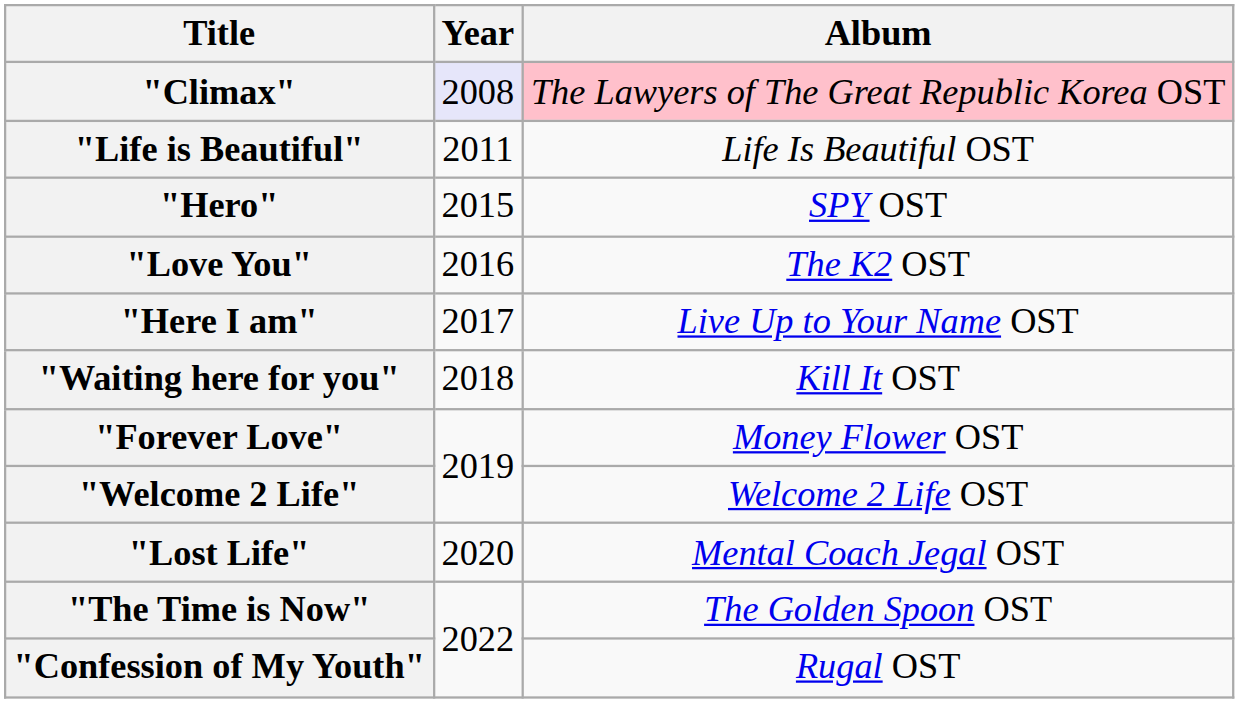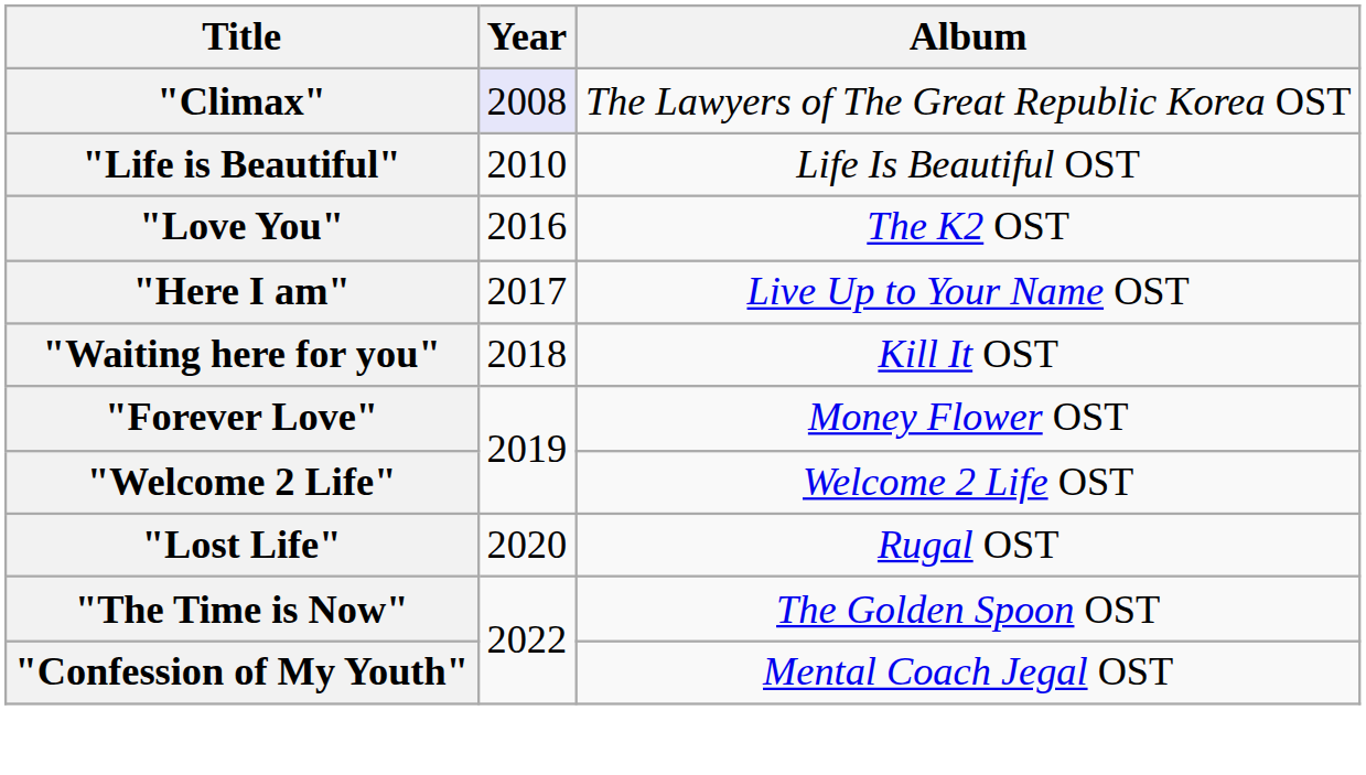"Climax" | Album: pink background -> no background
"Life is Beautiful" | Year: 2011 -> 2010
- row: "Hero" | 2015 | SPY OST
"Lost Life" | Album: Mental Coach Jegal OST -> Rugal OST
"Confession of My Youth" | Album: Rugal OST -> Mental Coach Jegal OST
